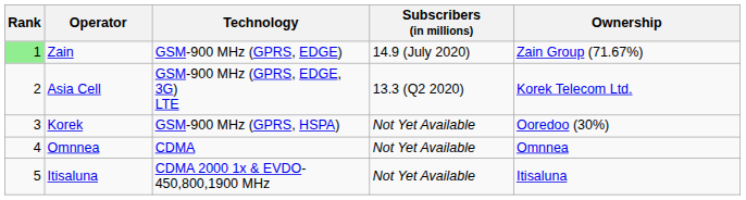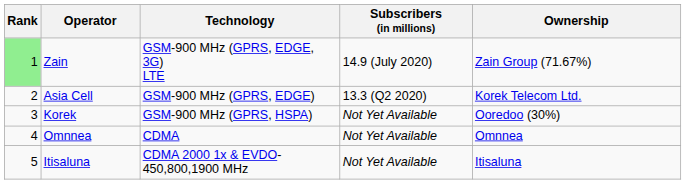Zain | Technology: GSM-900 MHz (GPRS, EDGE) -> GSM-900 MHz (GPRS, EDGE, 3G) LTE
Asia Cell | Technology: GSM-900 MHz (GPRS, EDGE, 3G) LTE -> GSM-900 MHz (GPRS, EDGE)
